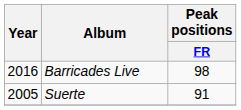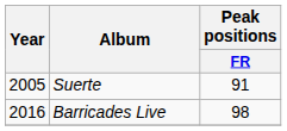rows swapped: Suerte <-> Barricades Live
